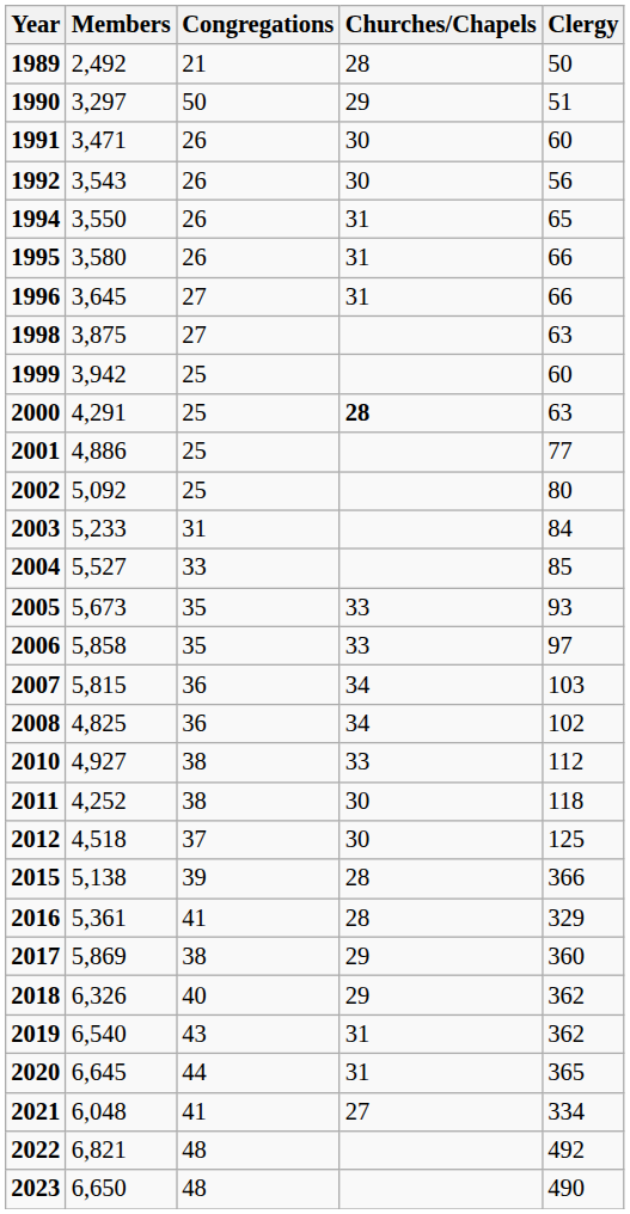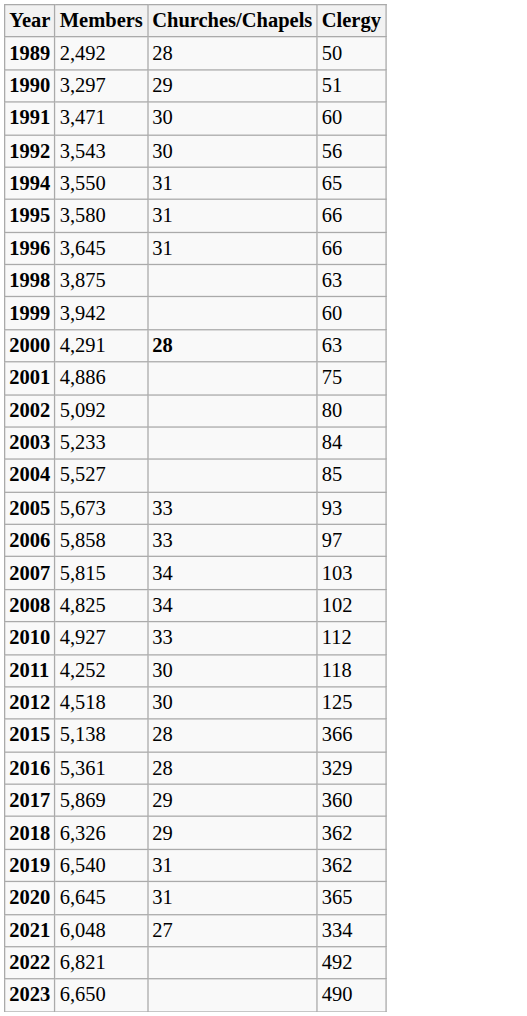- column: Congregations | 21 | 50 | 26 | 26 | 26 | 26 | 27 | 27 | 25 | 25 | 25 | 25 | 31 | 33 | 35 | 35 | 36 | 36 | 38 | 38 | 37 | 39 | 41 | 38 | 40 | 43 | 44 | 41 | 48 | 48
2001 | Clergy: 77 -> 75
